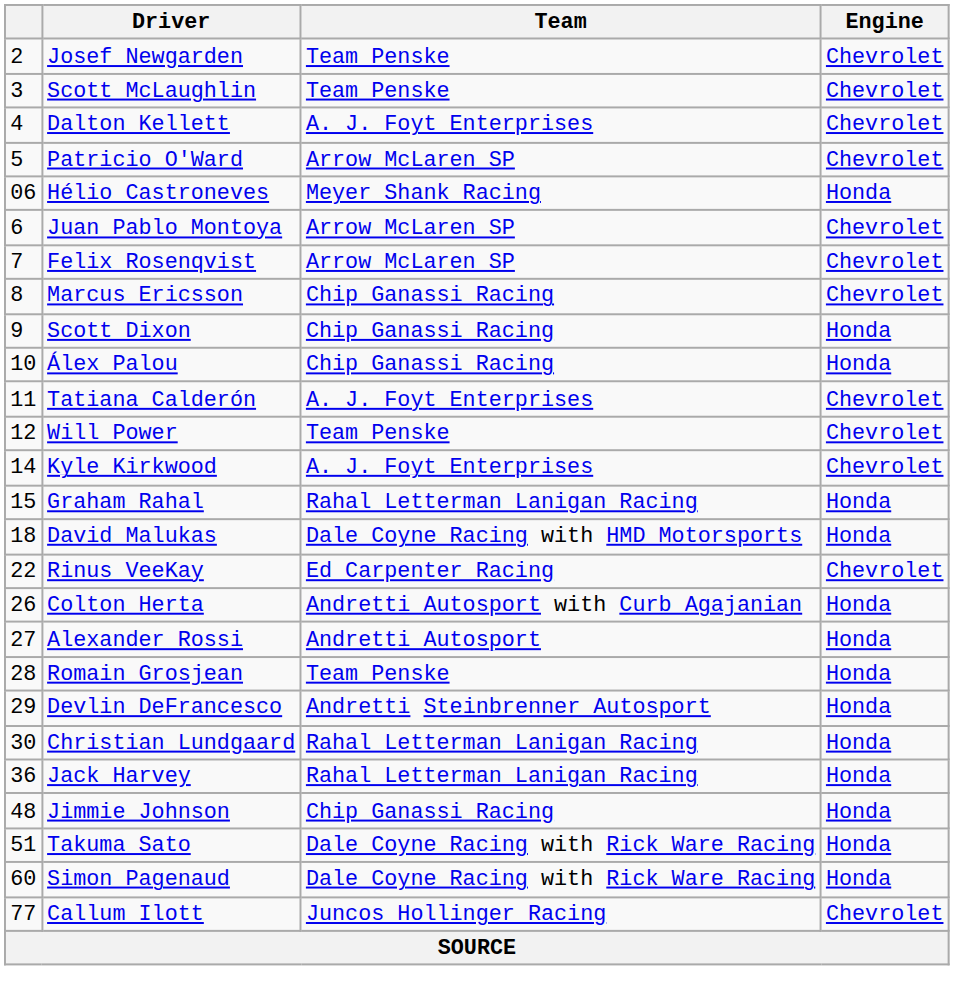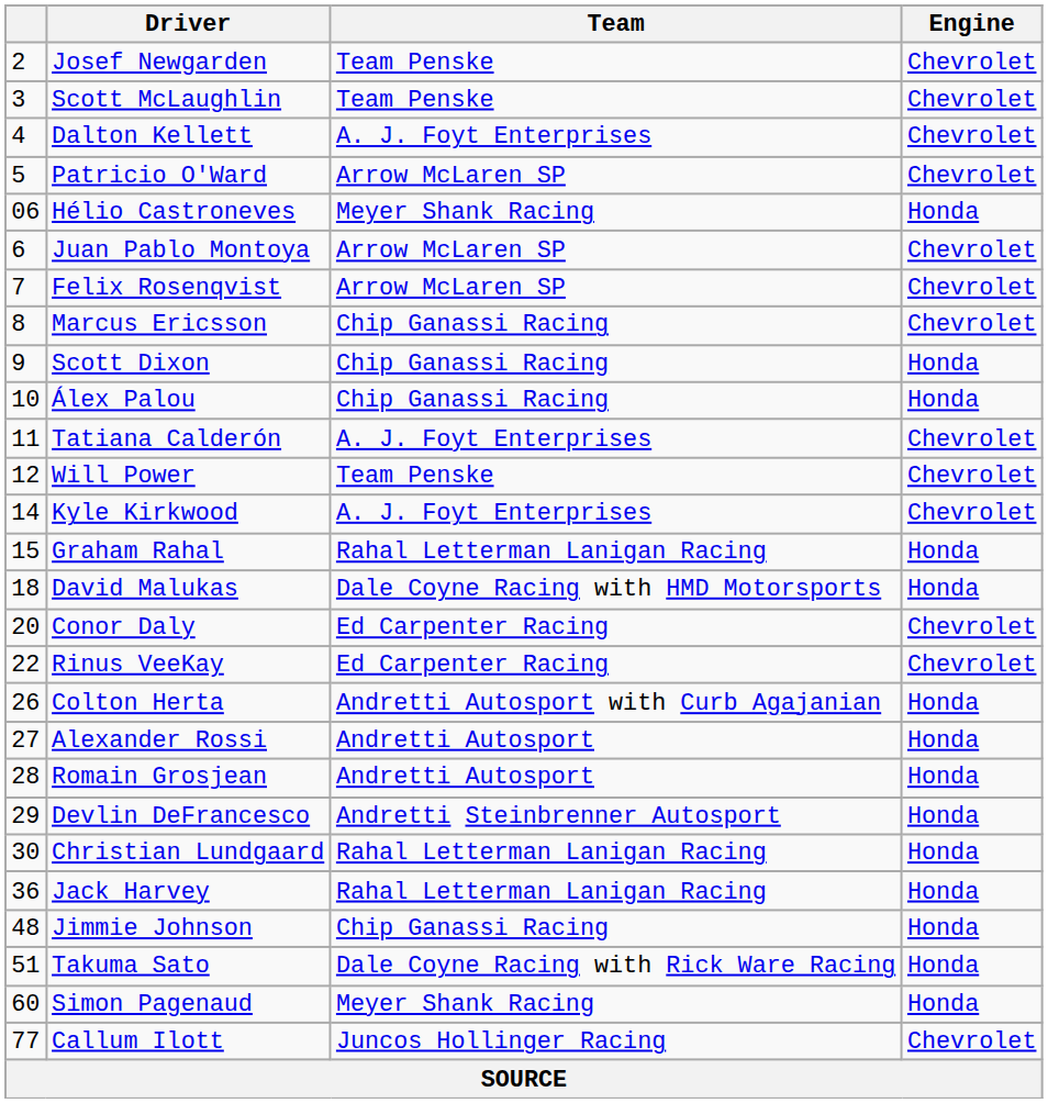+ row: 20 | Conor Daly | Ed Carpenter Racing | Chevrolet
Romain Grosjean | Team: Team Penske -> Andretti Autosport
Simon Pagenaud | Team: Dale Coyne Racing with Rick Ware Racing -> Meyer Shank Racing
